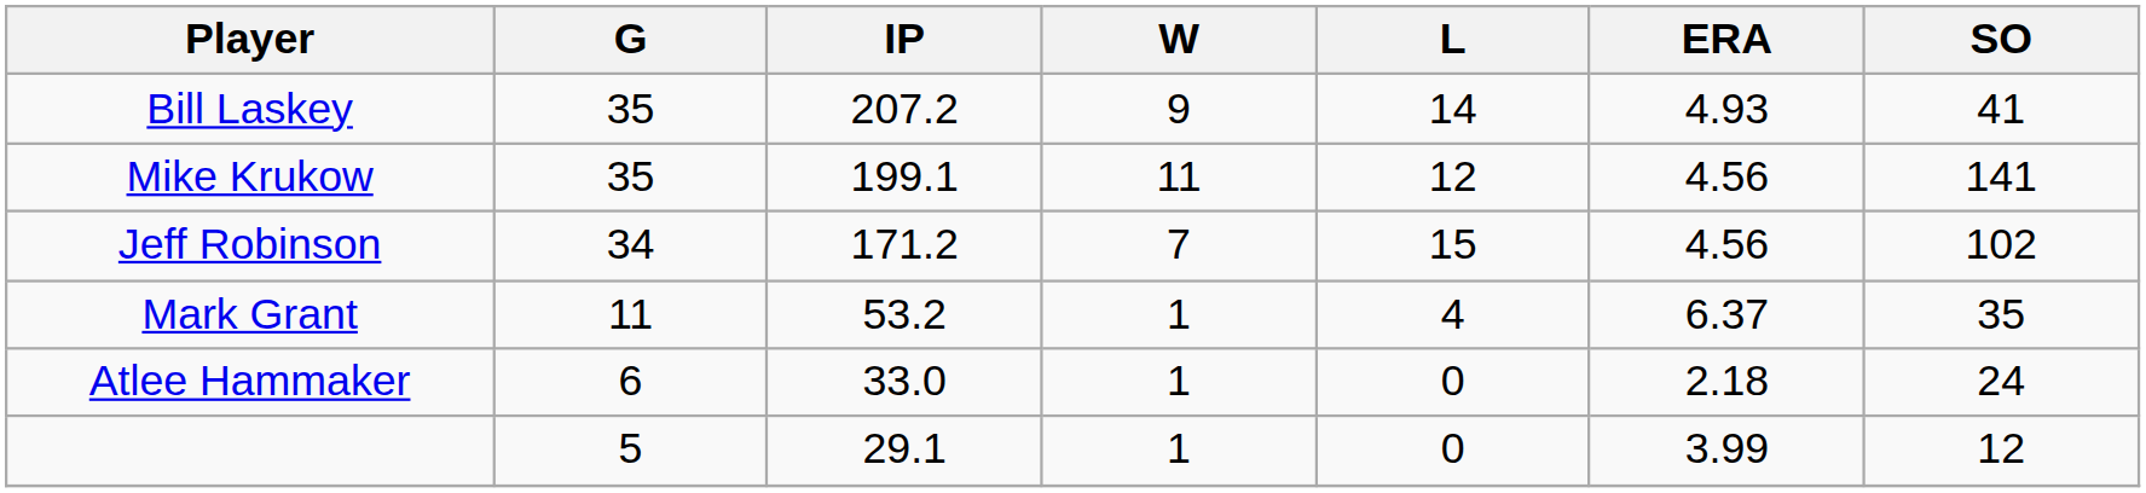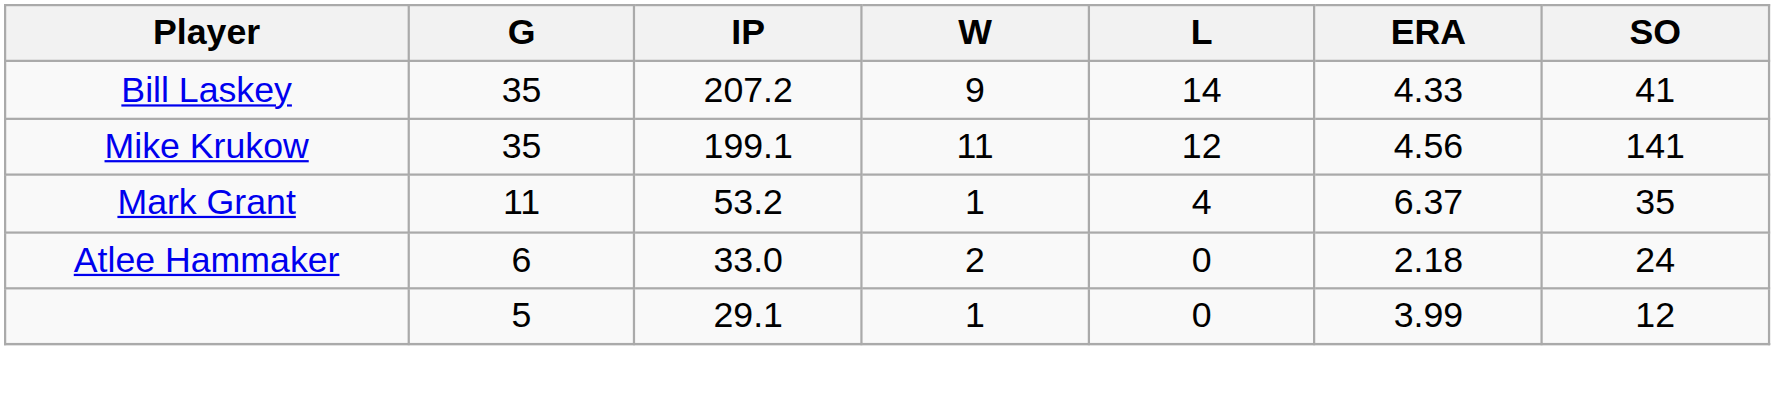Bill Laskey | ERA: 4.93 -> 4.33
- row: Jeff Robinson | 34 | 171.2 | 7 | 15 | 4.56 | 102
Atlee Hammaker | W: 1 -> 2
